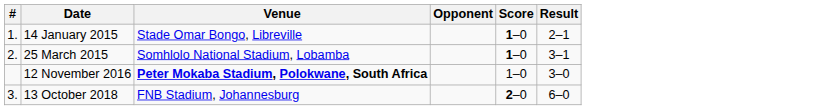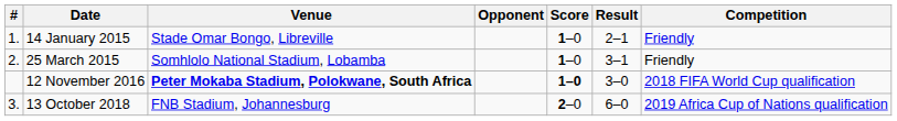+ column: Competition | Friendly | Friendly | 2018 FIFA World Cup qualification | 2019 Africa Cup of Nations qualification
12 November 2016 | Score: normal -> bold
